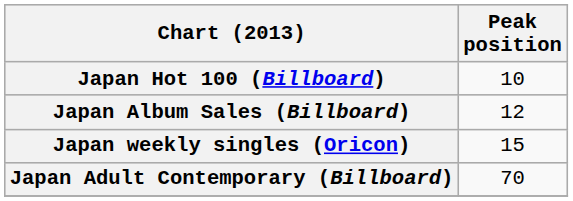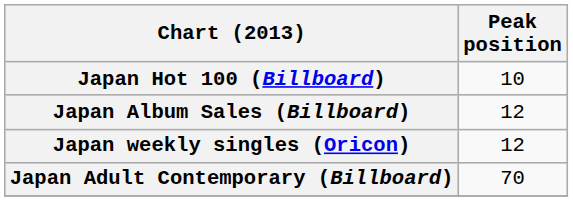Japan weekly singles (Oricon) | Peak position: 15 -> 12
